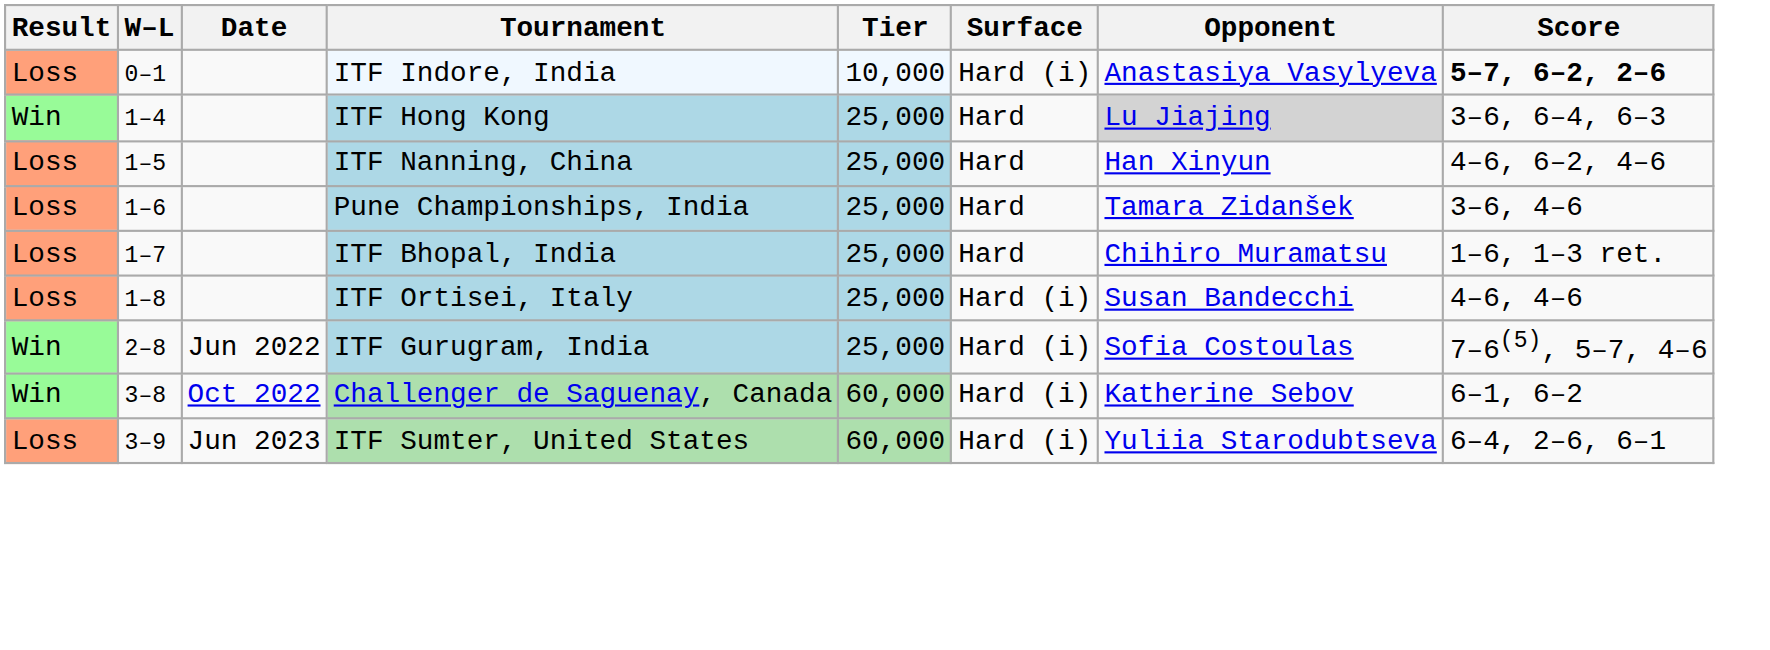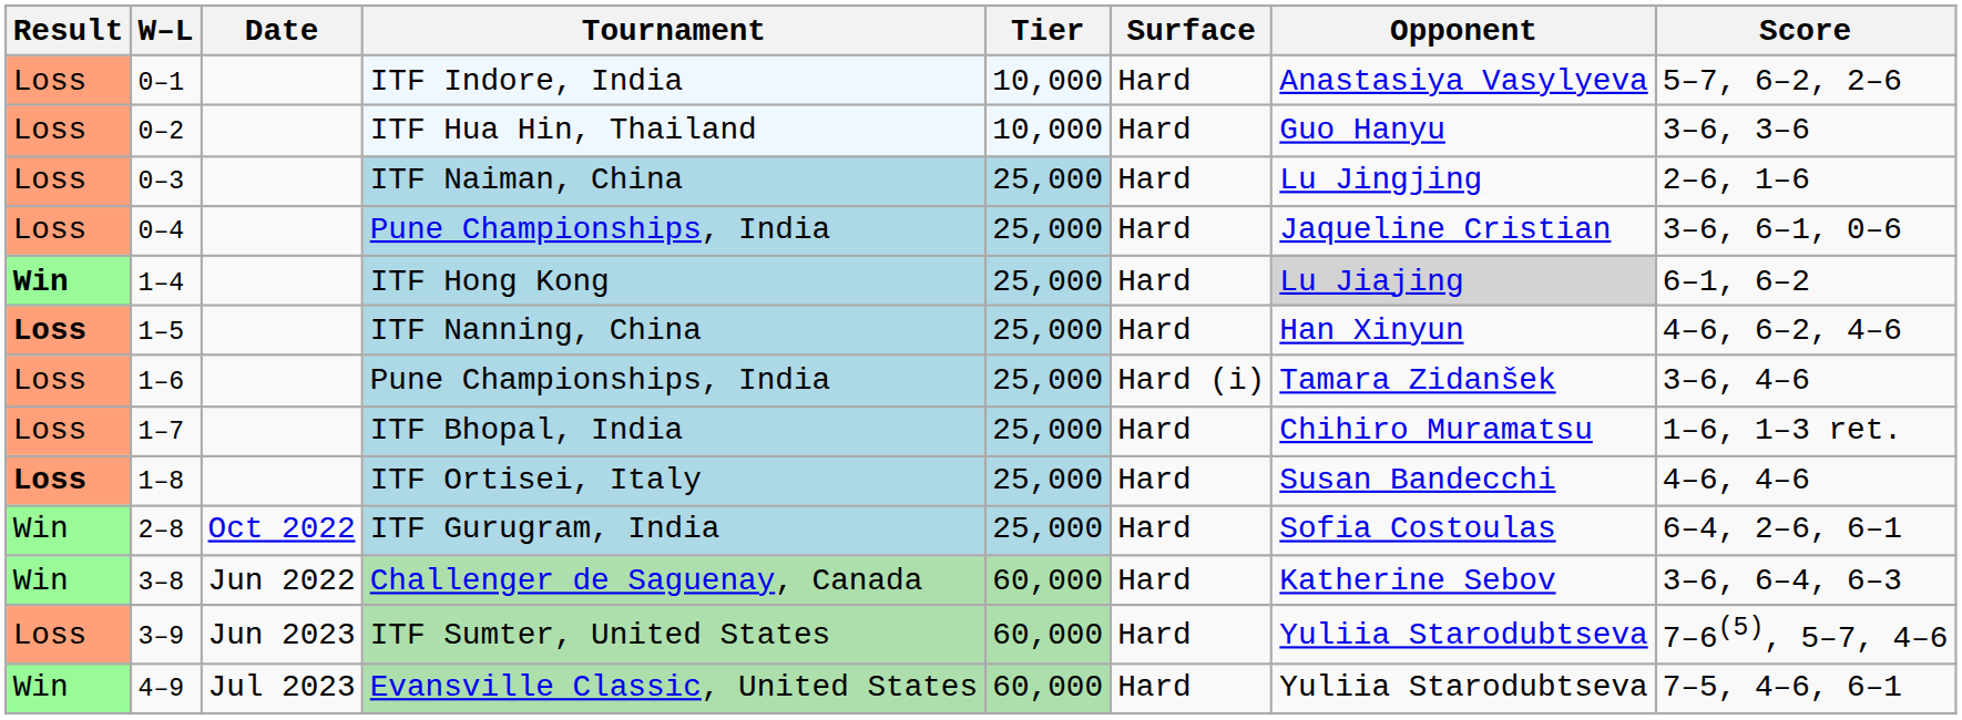ITF Indore, India | Surface: Hard (i) -> Hard
ITF Indore, India | Score: bold -> normal
+ row: Loss | 0–2 | ITF Hua Hin, Thailand | 10,000 | Hard | Guo Hanyu | 3–6, 3–6
+ row: Loss | 0–3 | ITF Naiman, China | 25,000 | Hard | Lu Jingjing | 2–6, 1–6
+ row: Loss | 0–4 | Pune Championships, India | 25,000 | Hard | Jaqueline Cristian | 3–6, 6–1, 0–6
ITF Hong Kong | Result: normal -> bold
ITF Hong Kong | Score: 3–6, 6–4, 6–3 -> 6–1, 6–2
ITF Nanning, China | Result: normal -> bold
1–6 / Pune Championships, India | Surface: Hard -> Hard (i)
ITF Ortisei, Italy | Result: normal -> bold
ITF Ortisei, Italy | Surface: Hard (i) -> Hard
ITF Gurugram, India | Date: Jun 2022 -> Oct 2022
ITF Gurugram, India | Surface: Hard (i) -> Hard
ITF Gurugram, India | Score: 7–6(5), 5–7, 4–6 -> 6–4, 2–6, 6–1
Challenger de Saguenay, Canada | Date: Oct 2022 -> Jun 2022
Challenger de Saguenay, Canada | Surface: Hard (i) -> Hard
Challenger de Saguenay, Canada | Score: 6–1, 6–2 -> 3–6, 6–4, 6–3
ITF Sumter, United States | Surface: Hard (i) -> Hard
ITF Sumter, United States | Score: 6–4, 2–6, 6–1 -> 7–6(5), 5–7, 4–6
+ row: Win | 4–9 | Jul 2023 | Evansville Classic, United States | 60,000 | Hard | Yuliia Starodubtseva | 7–5, 4–6, 6–1
